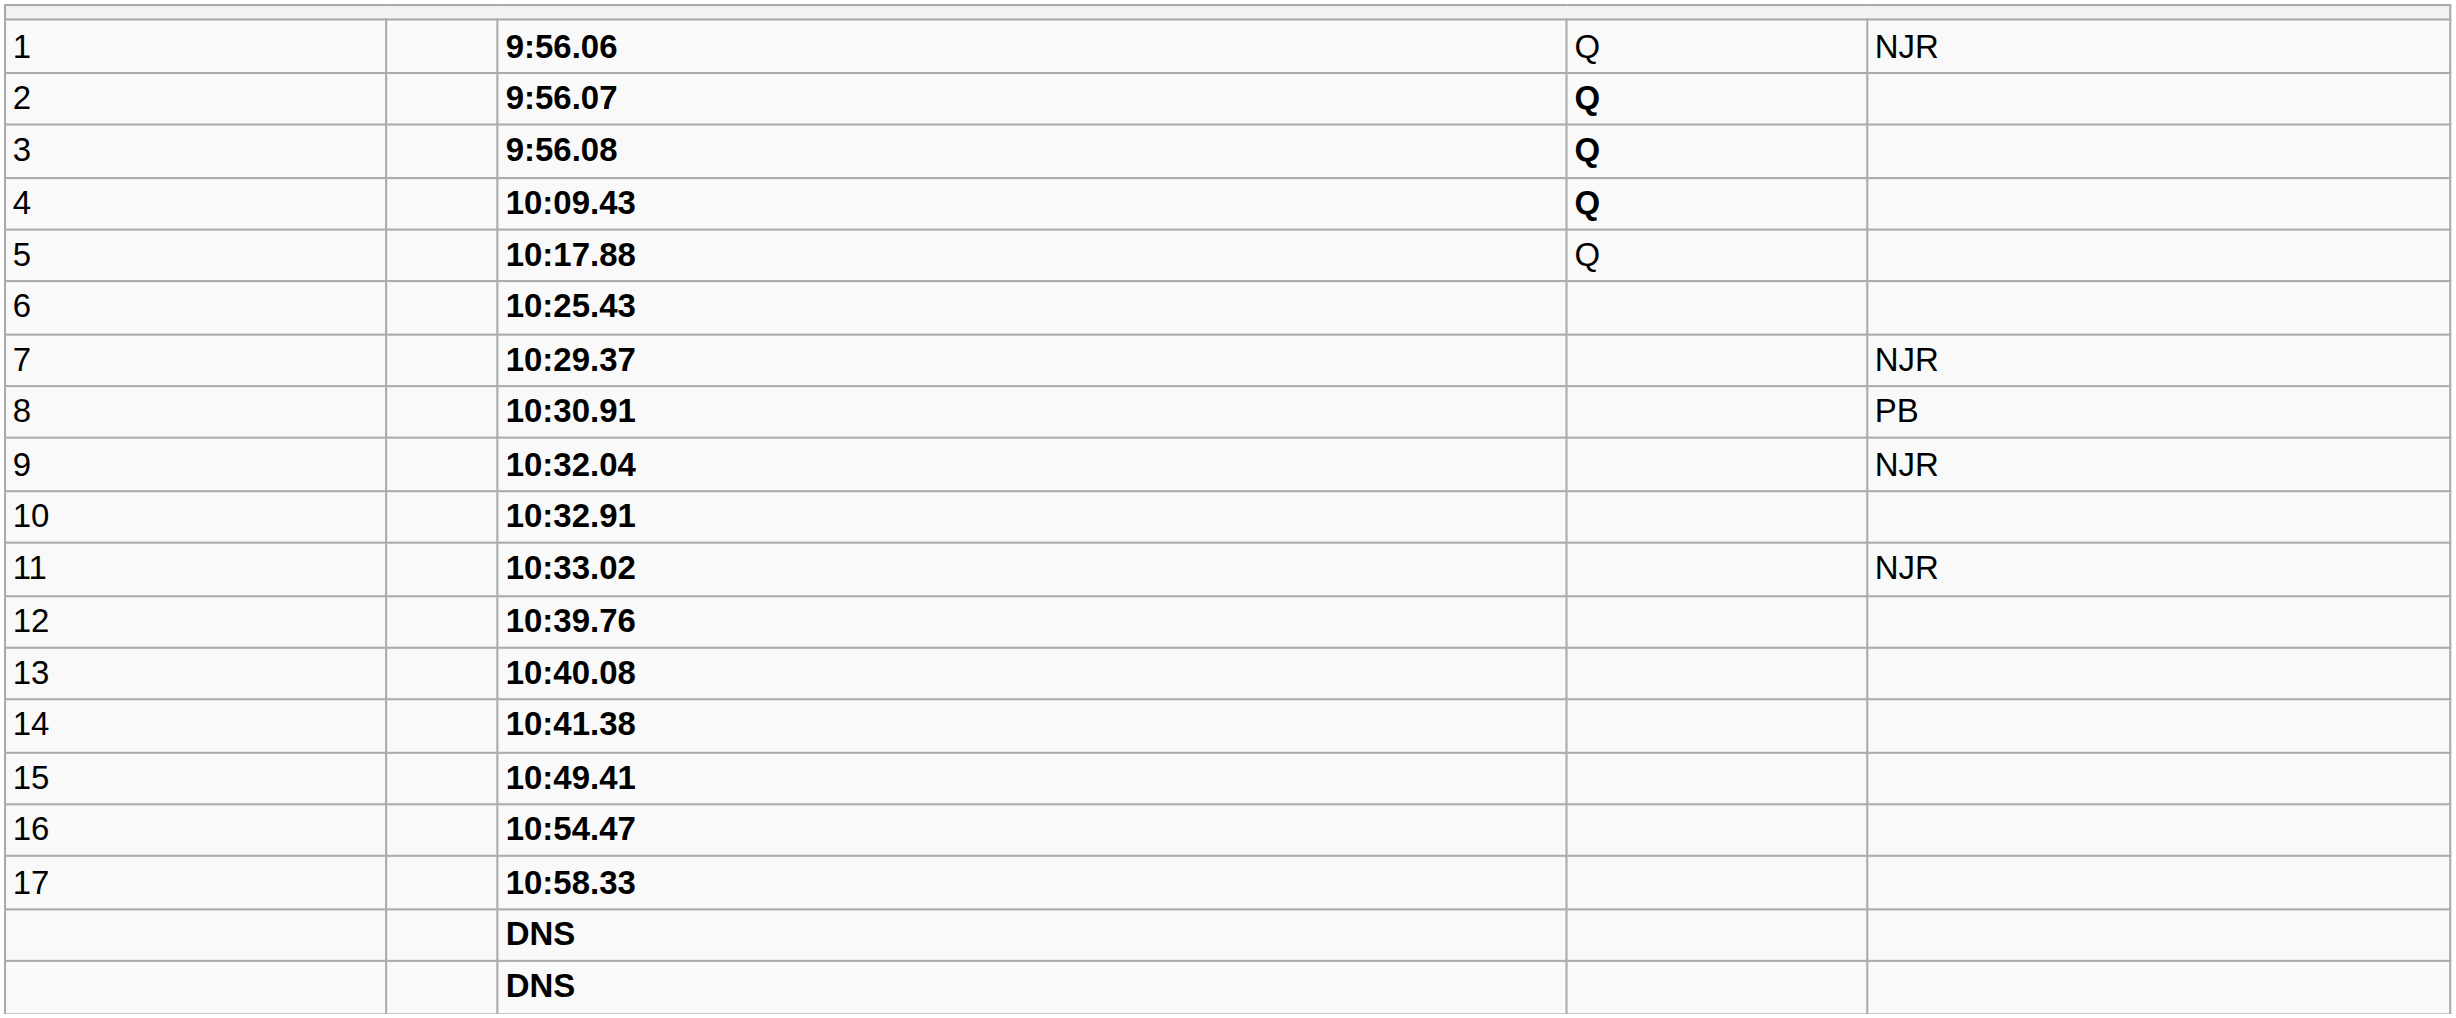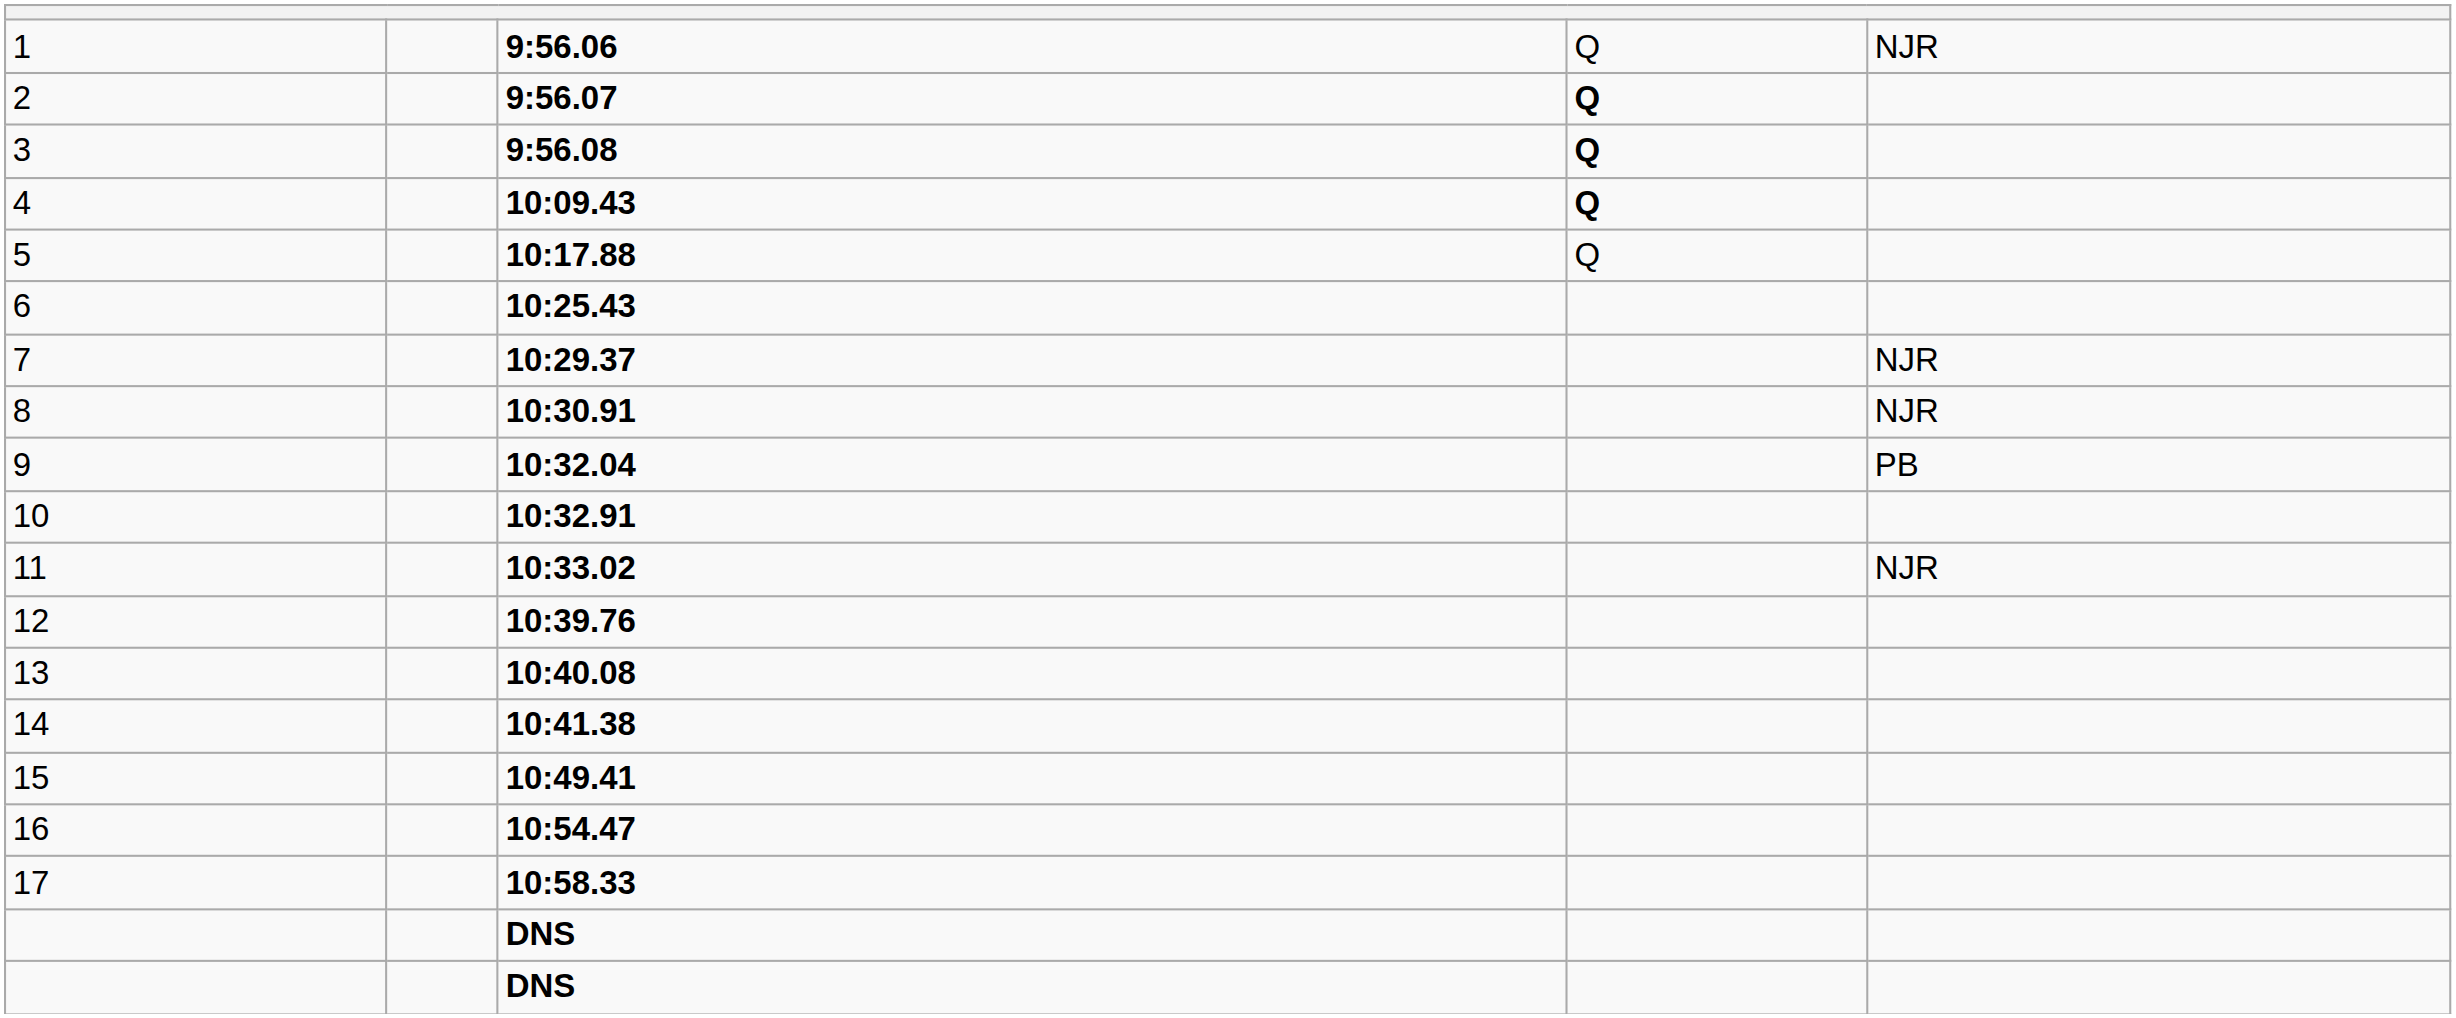8 | column 5: PB -> NJR
9 | column 5: NJR -> PB
